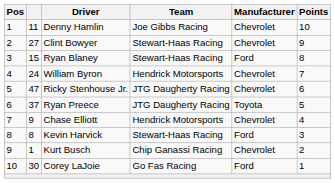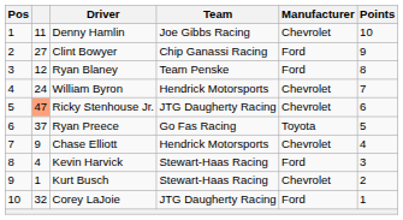Clint Bowyer | Team: Stewart-Haas Racing -> Chip Ganassi Racing
Clint Bowyer | Manufacturer: Chevrolet -> Ford
Ryan Blaney | column 2: 15 -> 12
Ryan Blaney | Team: Stewart-Haas Racing -> Team Penske
Ricky Stenhouse Jr. | column 2: no background -> lightsalmon background
Ryan Preece | Team: JTG Daugherty Racing -> Go Fas Racing
Kevin Harvick | column 2: 8 -> 4
Kurt Busch | Team: Chip Ganassi Racing -> Stewart-Haas Racing
Corey LaJoie | column 2: 30 -> 32
Corey LaJoie | Team: Go Fas Racing -> JTG Daugherty Racing
